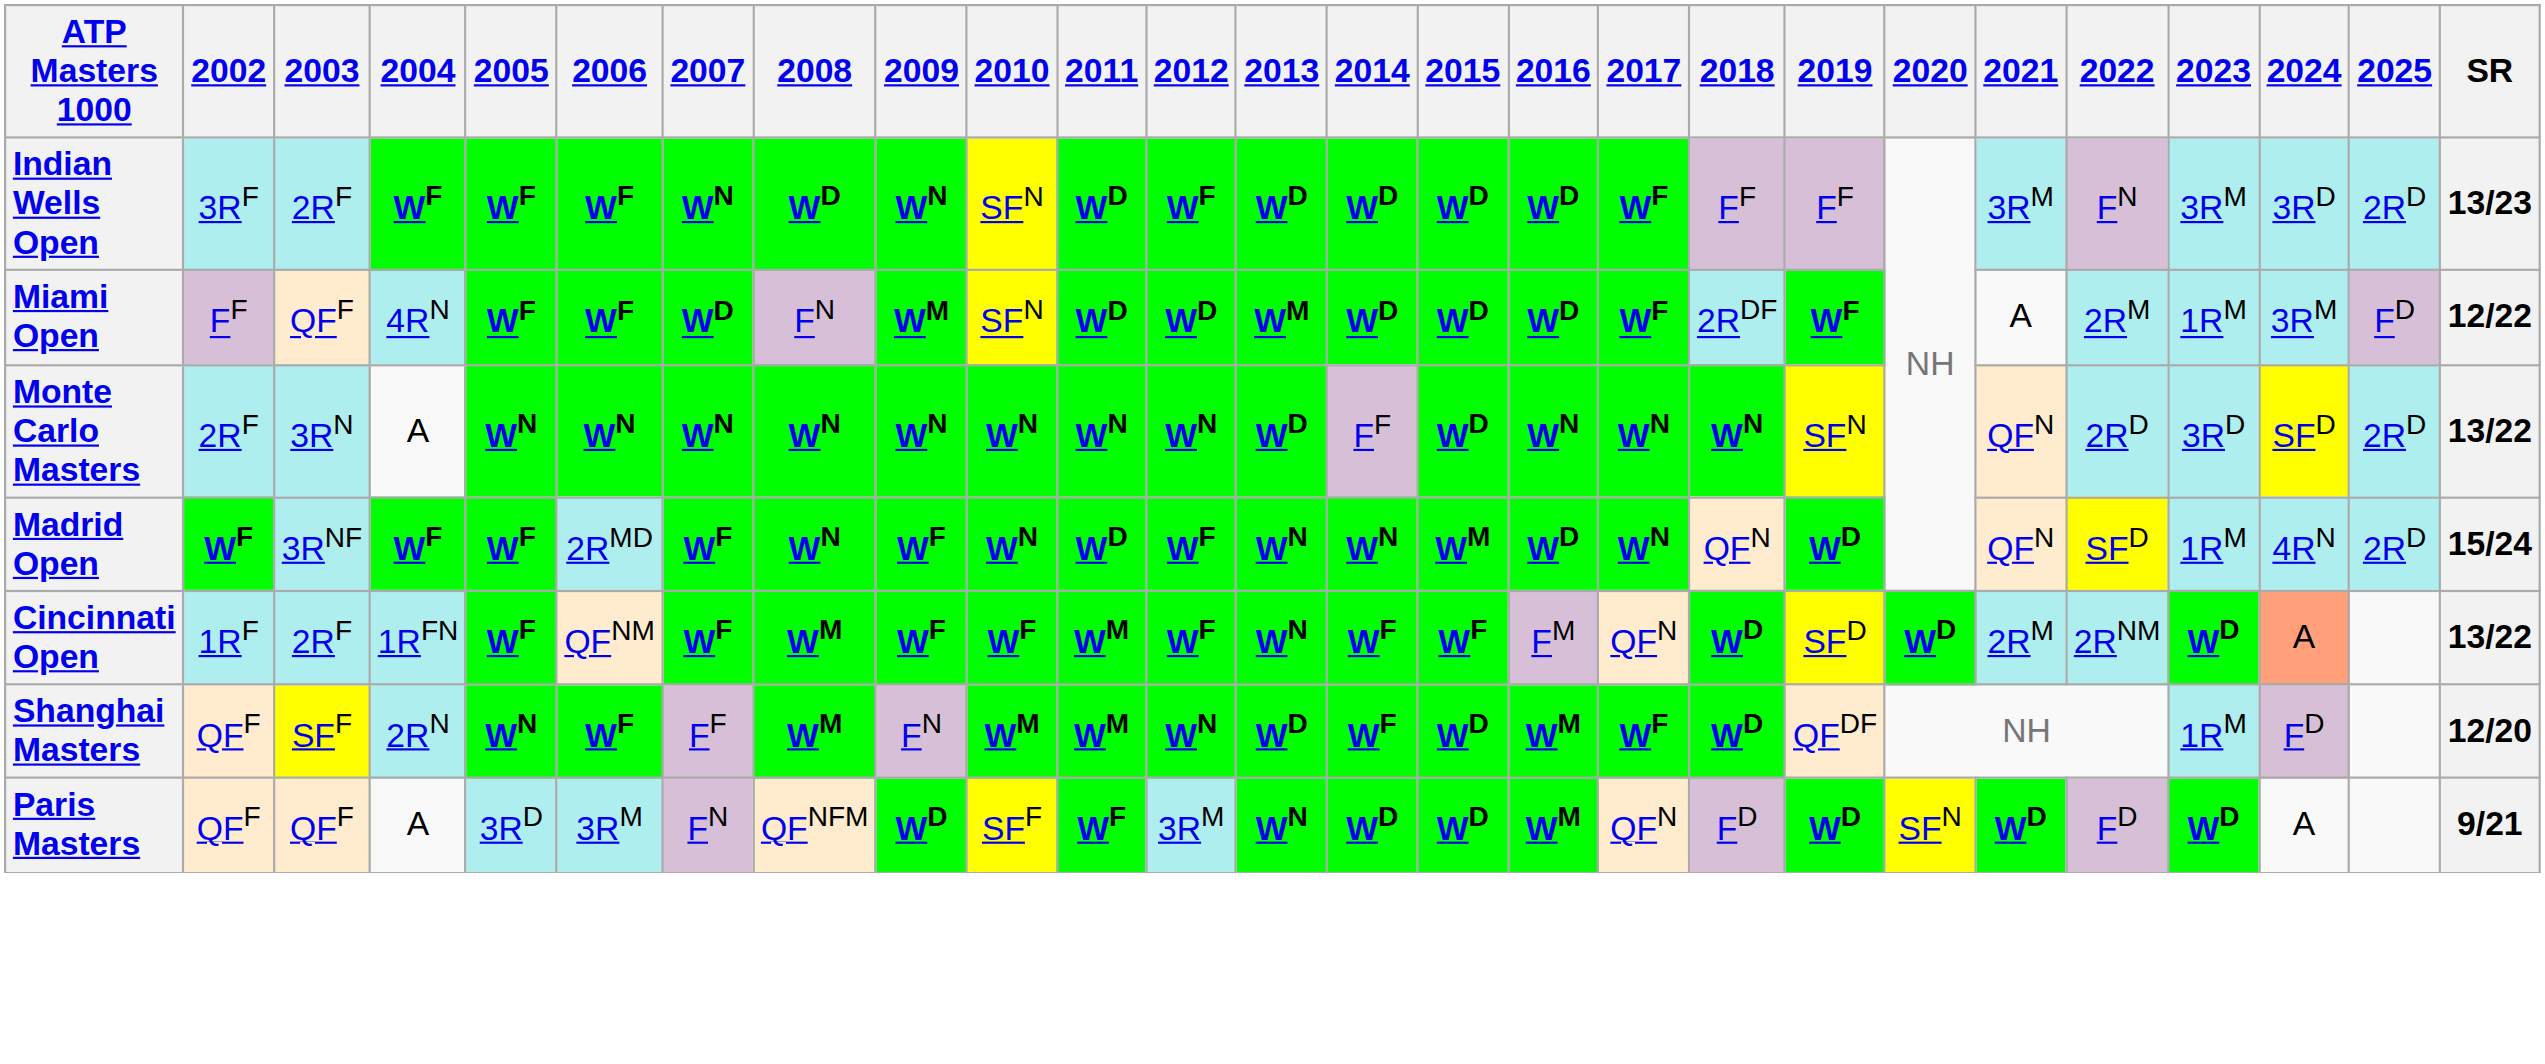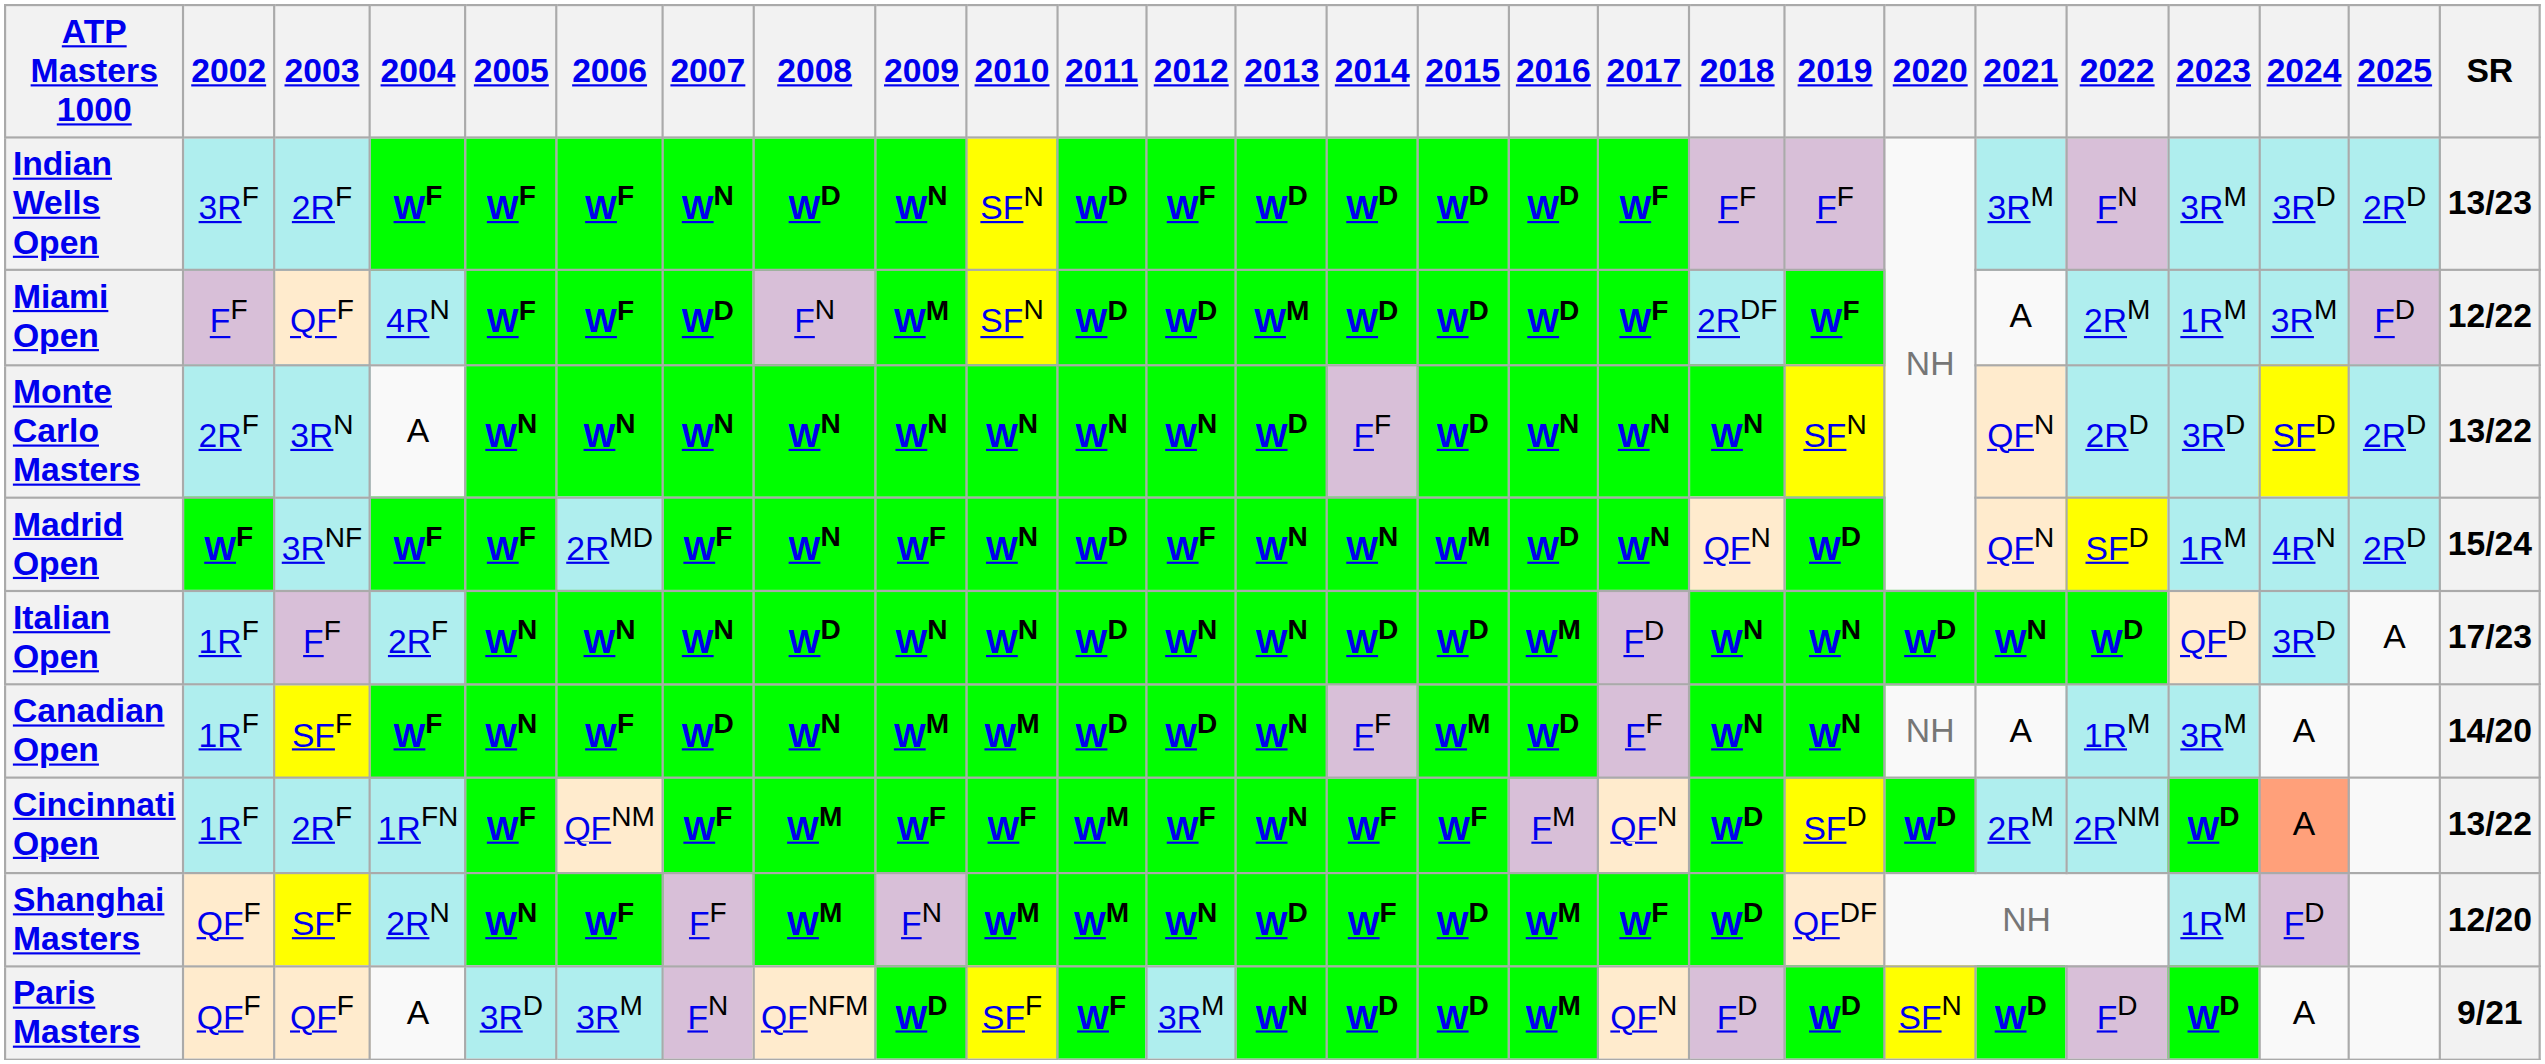+ row: Italian Open | 1RF | FF | 2RF | WN | WN | WN | WD | WN | WN | WD | WN | WN | WD | WD | WM | FD | WN | WN | WD | WN | WD | QFD | 3RD | A | 17/23
+ row: Canadian Open | 1RF | SFF | WF | WN | WF | WD | WN | WM | WM | WD | WD | WN | FF | WM | WD | FF | WN | WN | NH | A | 1RM | 3RM | A | 14/20
